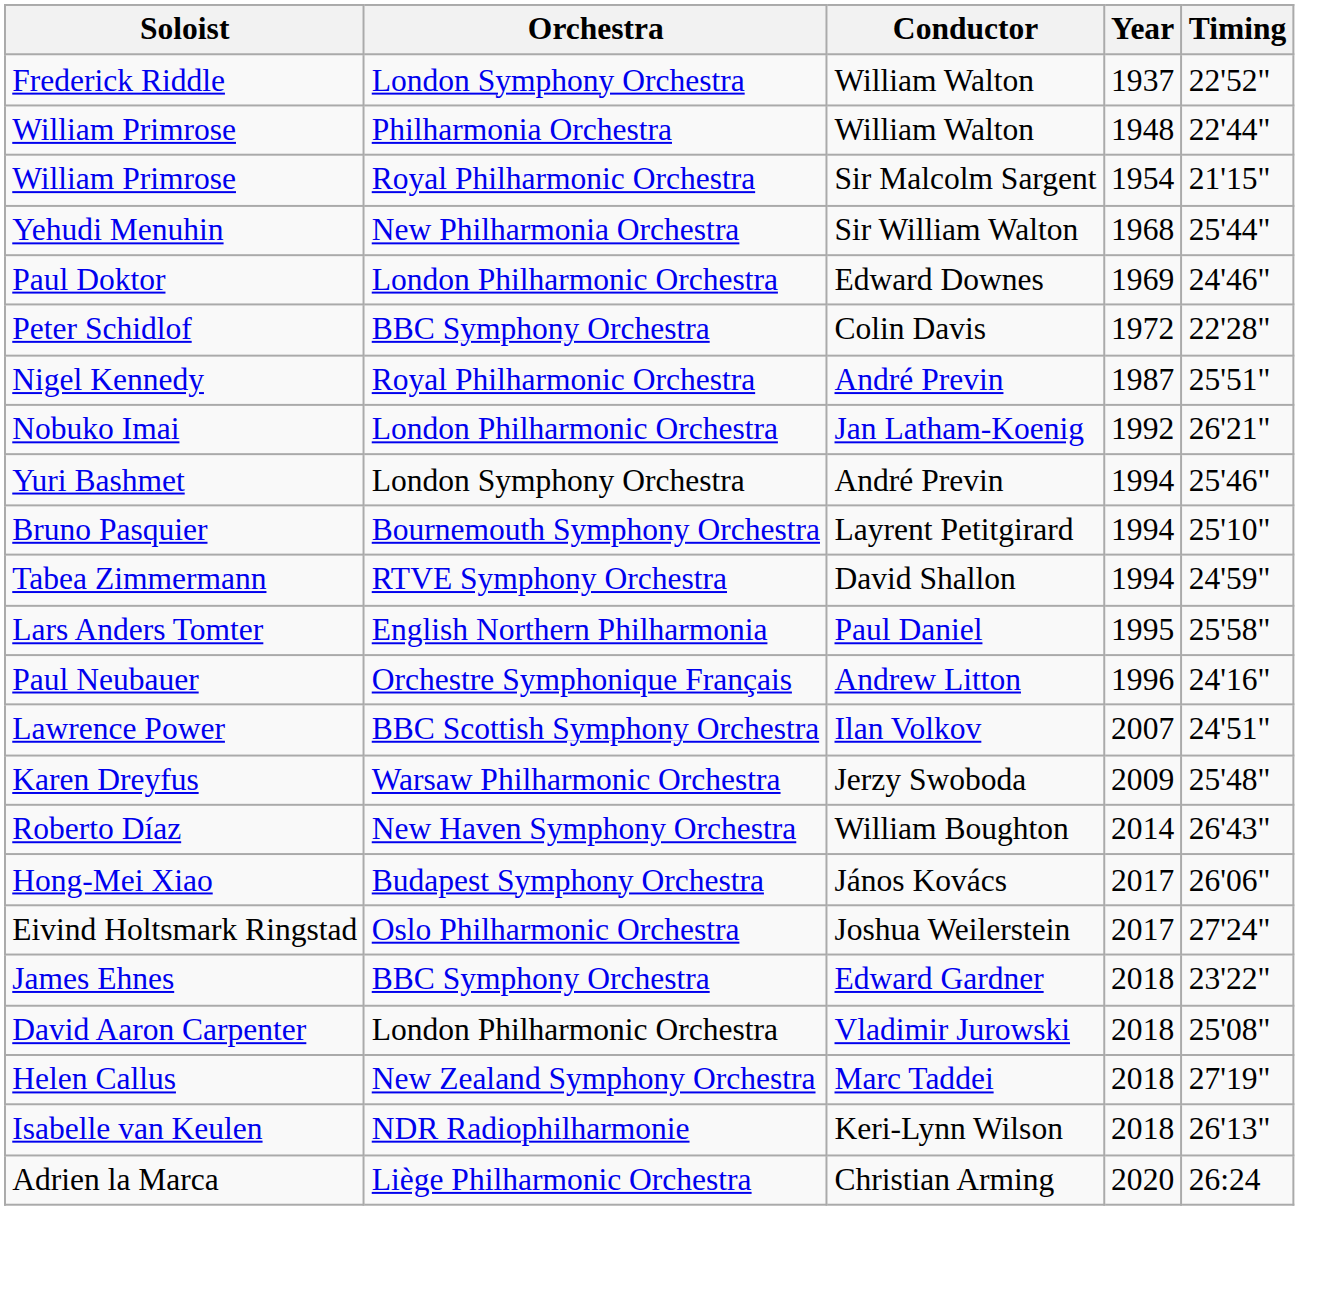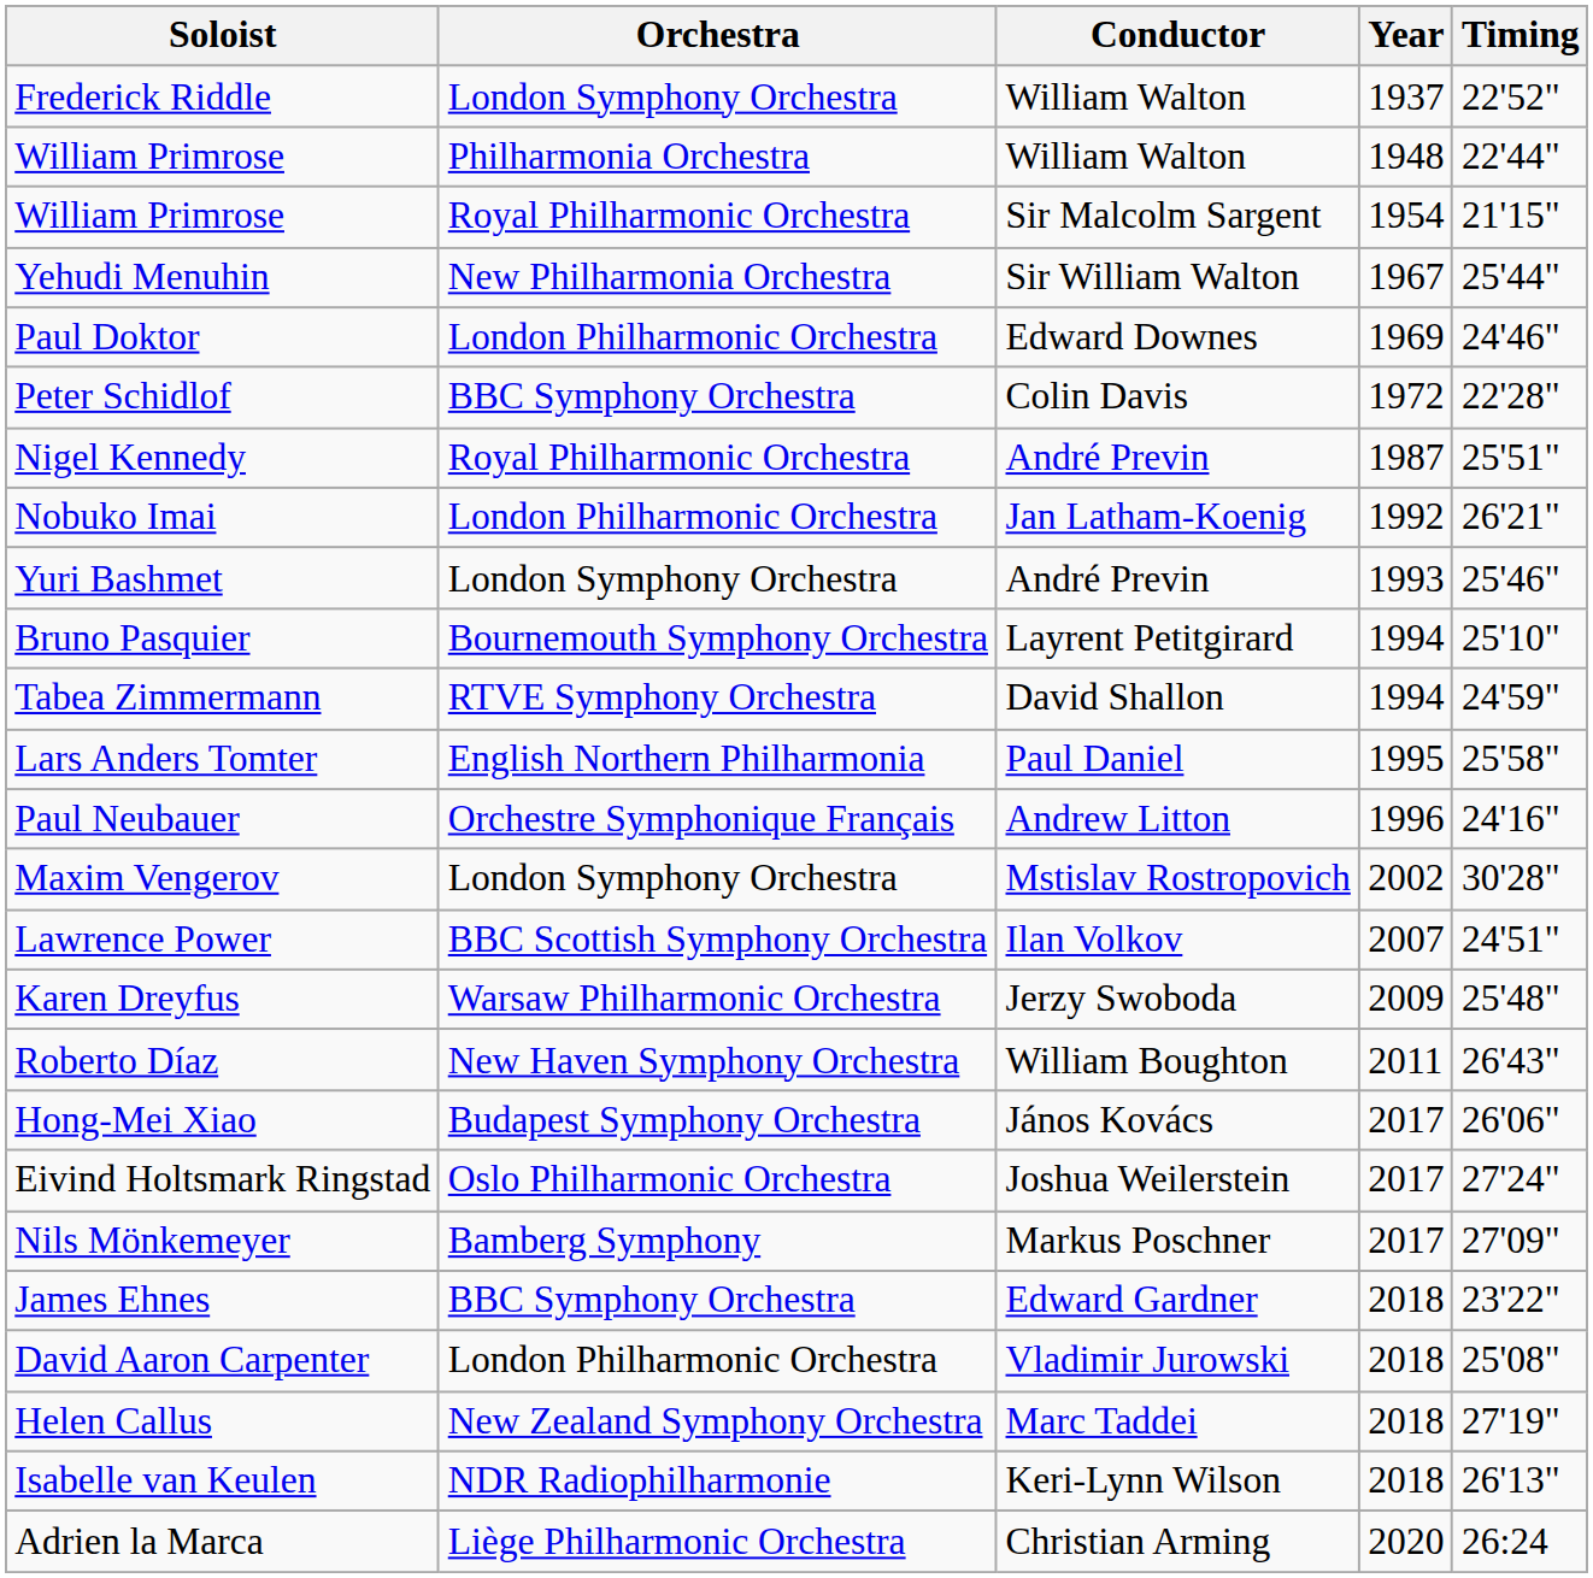Yehudi Menuhin | Year: 1968 -> 1967
Yuri Bashmet | Year: 1994 -> 1993
+ row: Maxim Vengerov | London Symphony Orchestra | Mstislav Rostropovich | 2002 | 30'28"
Roberto Díaz | Year: 2014 -> 2011
+ row: Nils Mönkemeyer | Bamberg Symphony | Markus Poschner | 2017 | 27'09"
